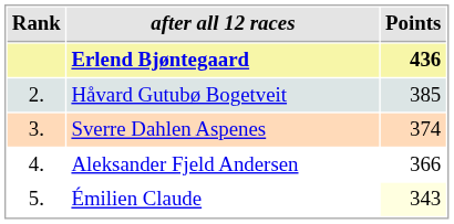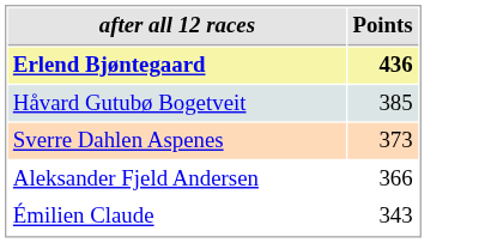- column: Rank | 2. | 3. | 4. | 5.
Sverre Dahlen Aspenes | Points: 374 -> 373
Émilien Claude | Points: lightyellow background -> no background
